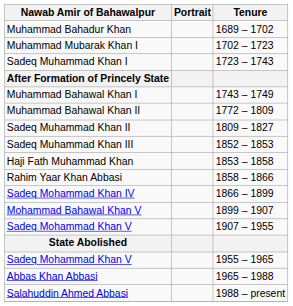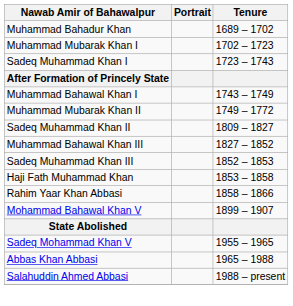+ row: Muhammad Mubarak Khan II | 1749 – 1772
- row: Muhammad Bahawal Khan II | 1772 – 1809
+ row: Muhammad Bahawal Khan III | 1827 – 1852
- row: Sadeq Mohammad Khan IV | 1866 – 1899
- row: Sadeq Mohammad Khan V | 1907 – 1955
